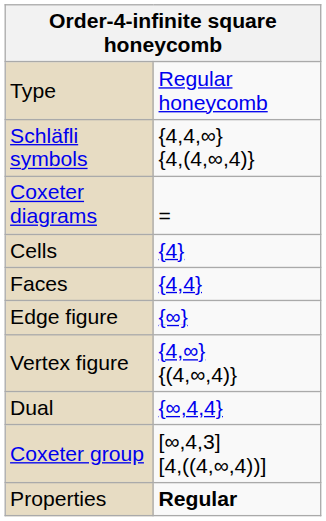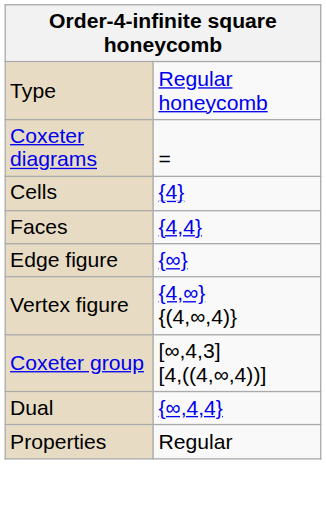- row: Schläfli symbols | {4,4,∞} {4,(4,∞,4)}
rows swapped: Dual <-> Coxeter group
Properties | column 2: bold -> normal
